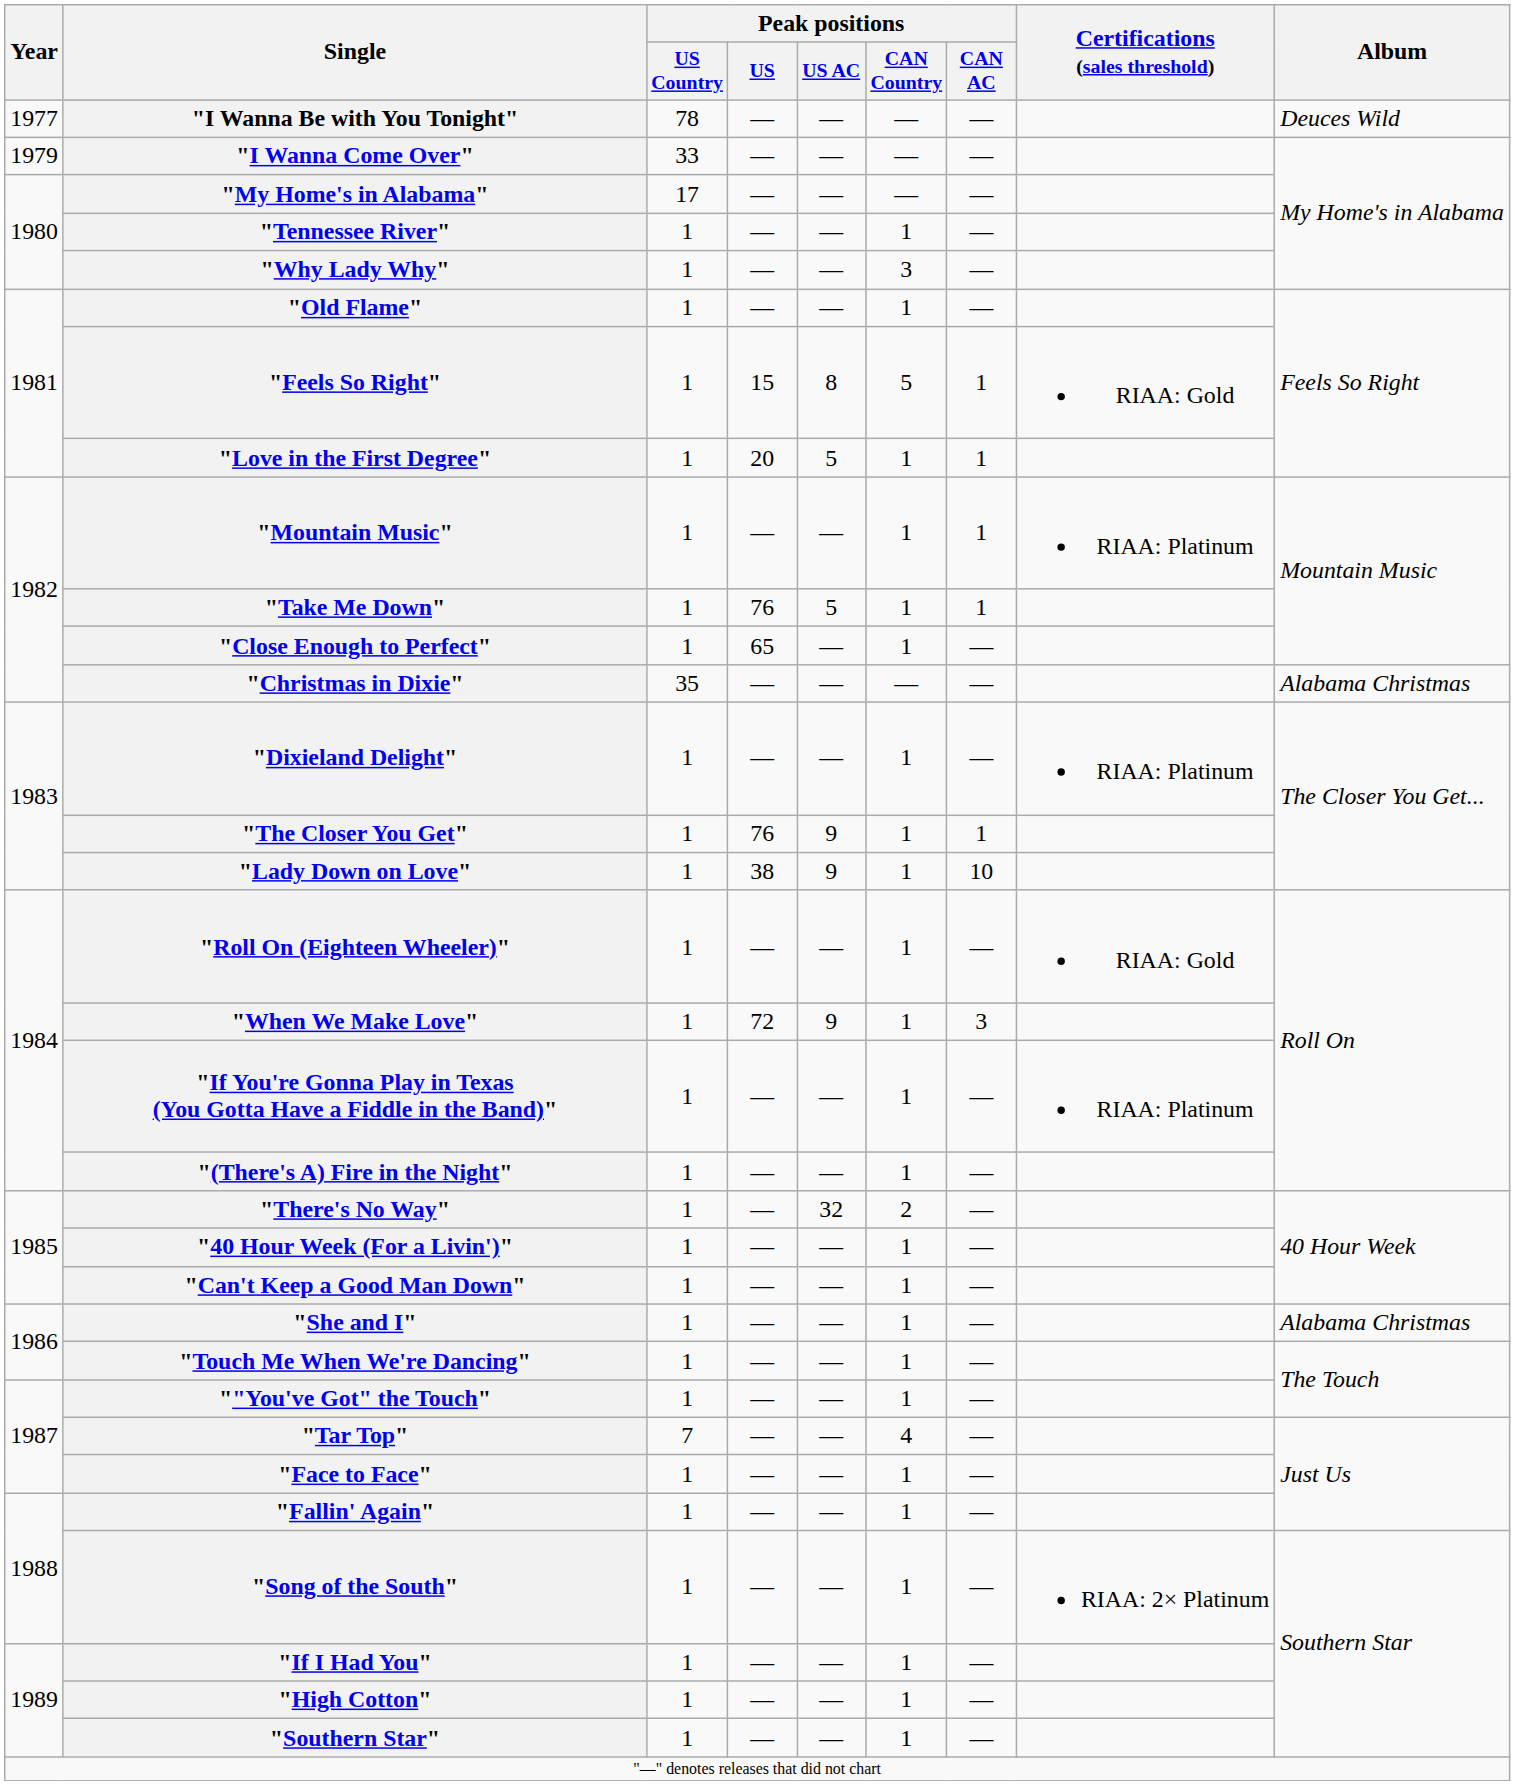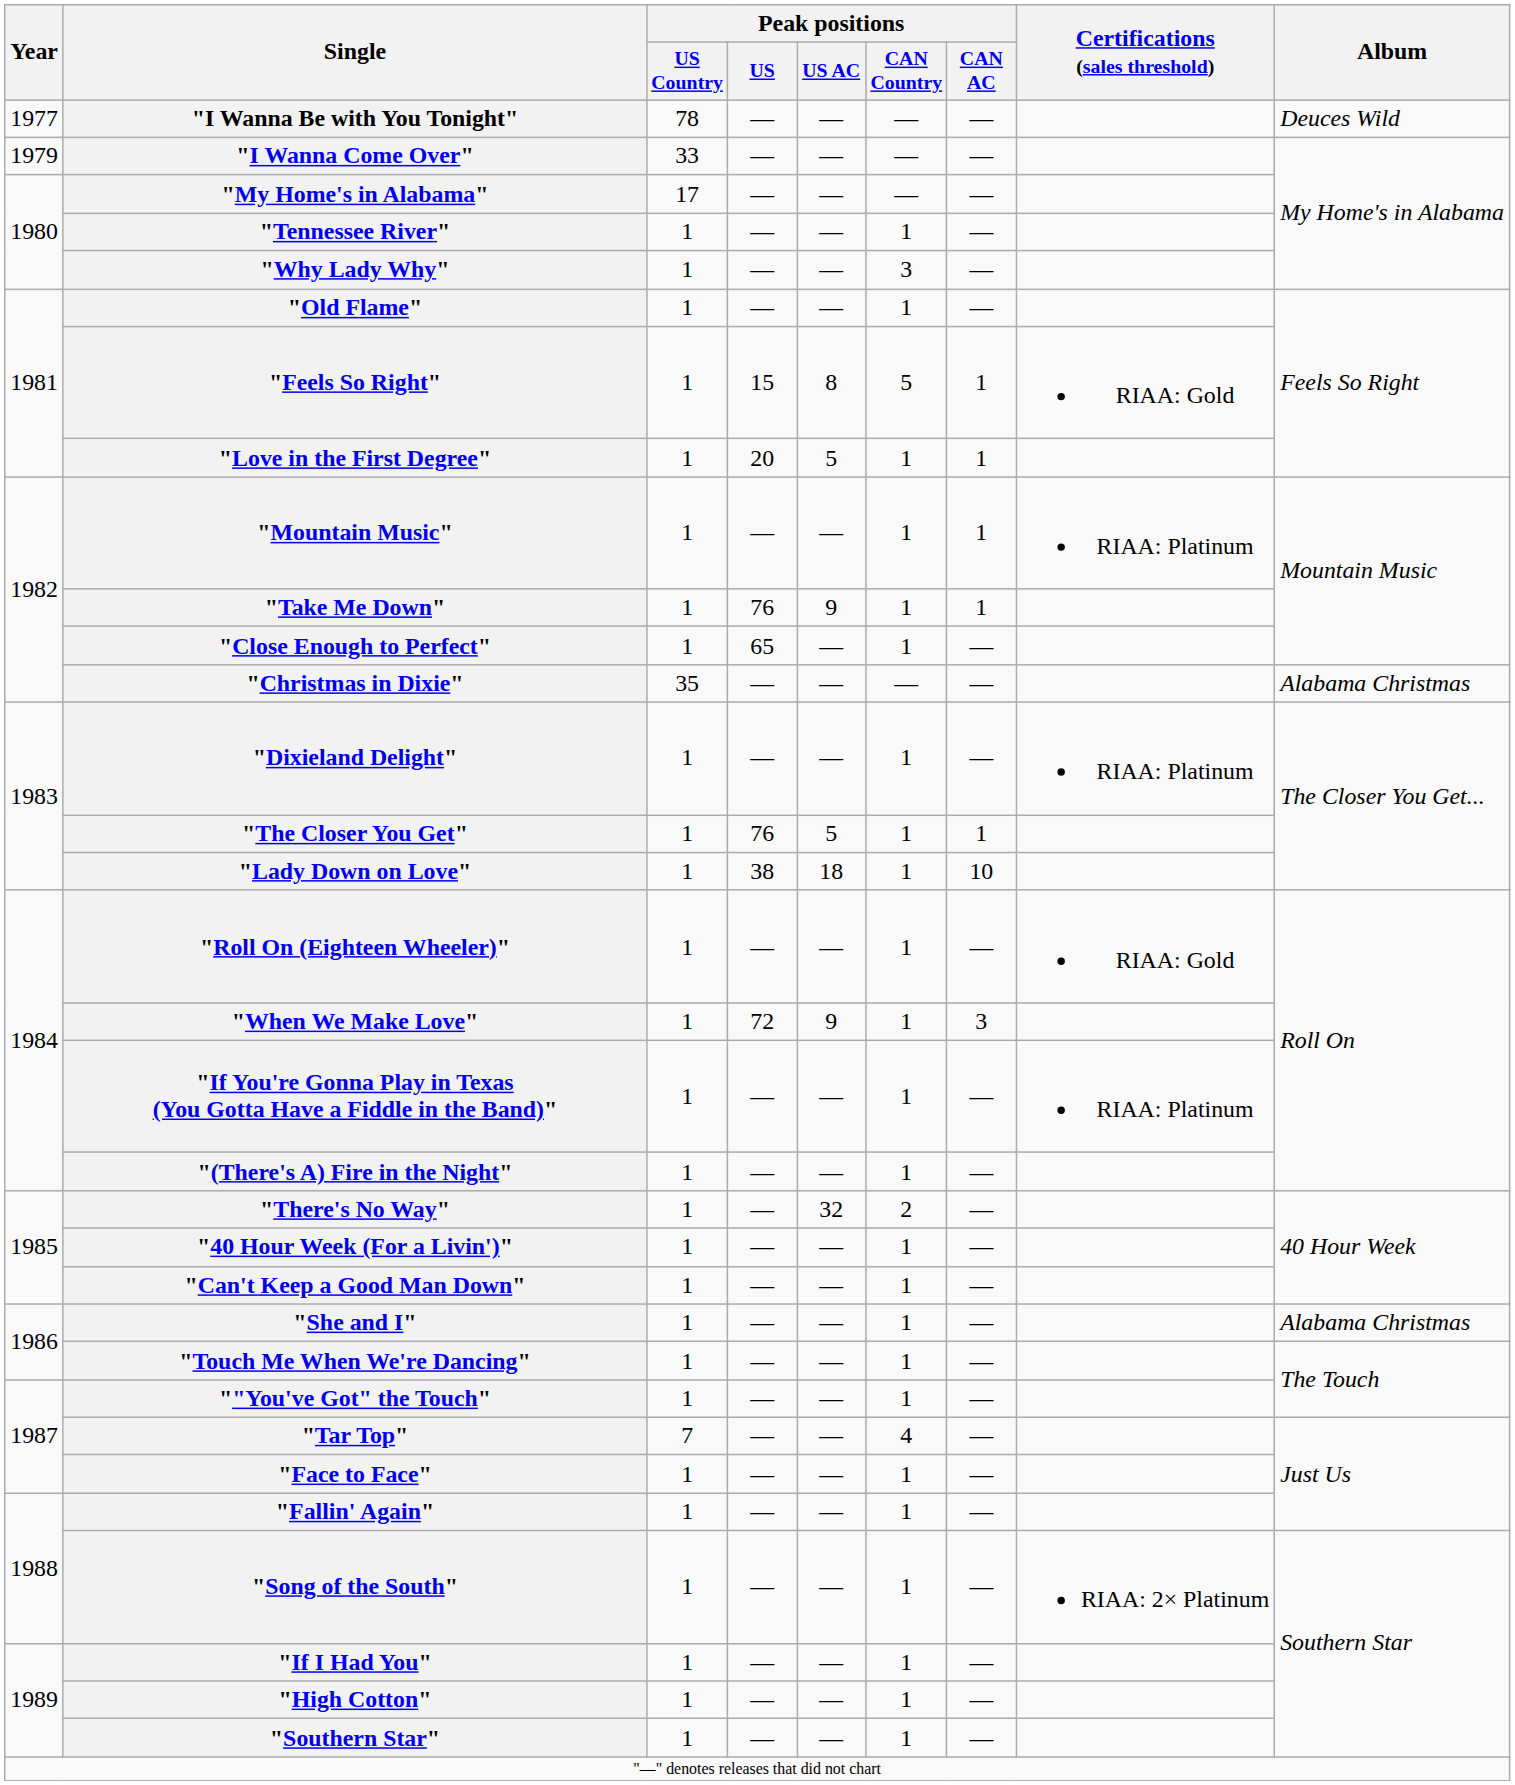"Take Me Down" | Peak positions / US AC: 5 -> 9
"The Closer You Get" | Peak positions / US AC: 9 -> 5
"Lady Down on Love" | Peak positions / US AC: 9 -> 18
